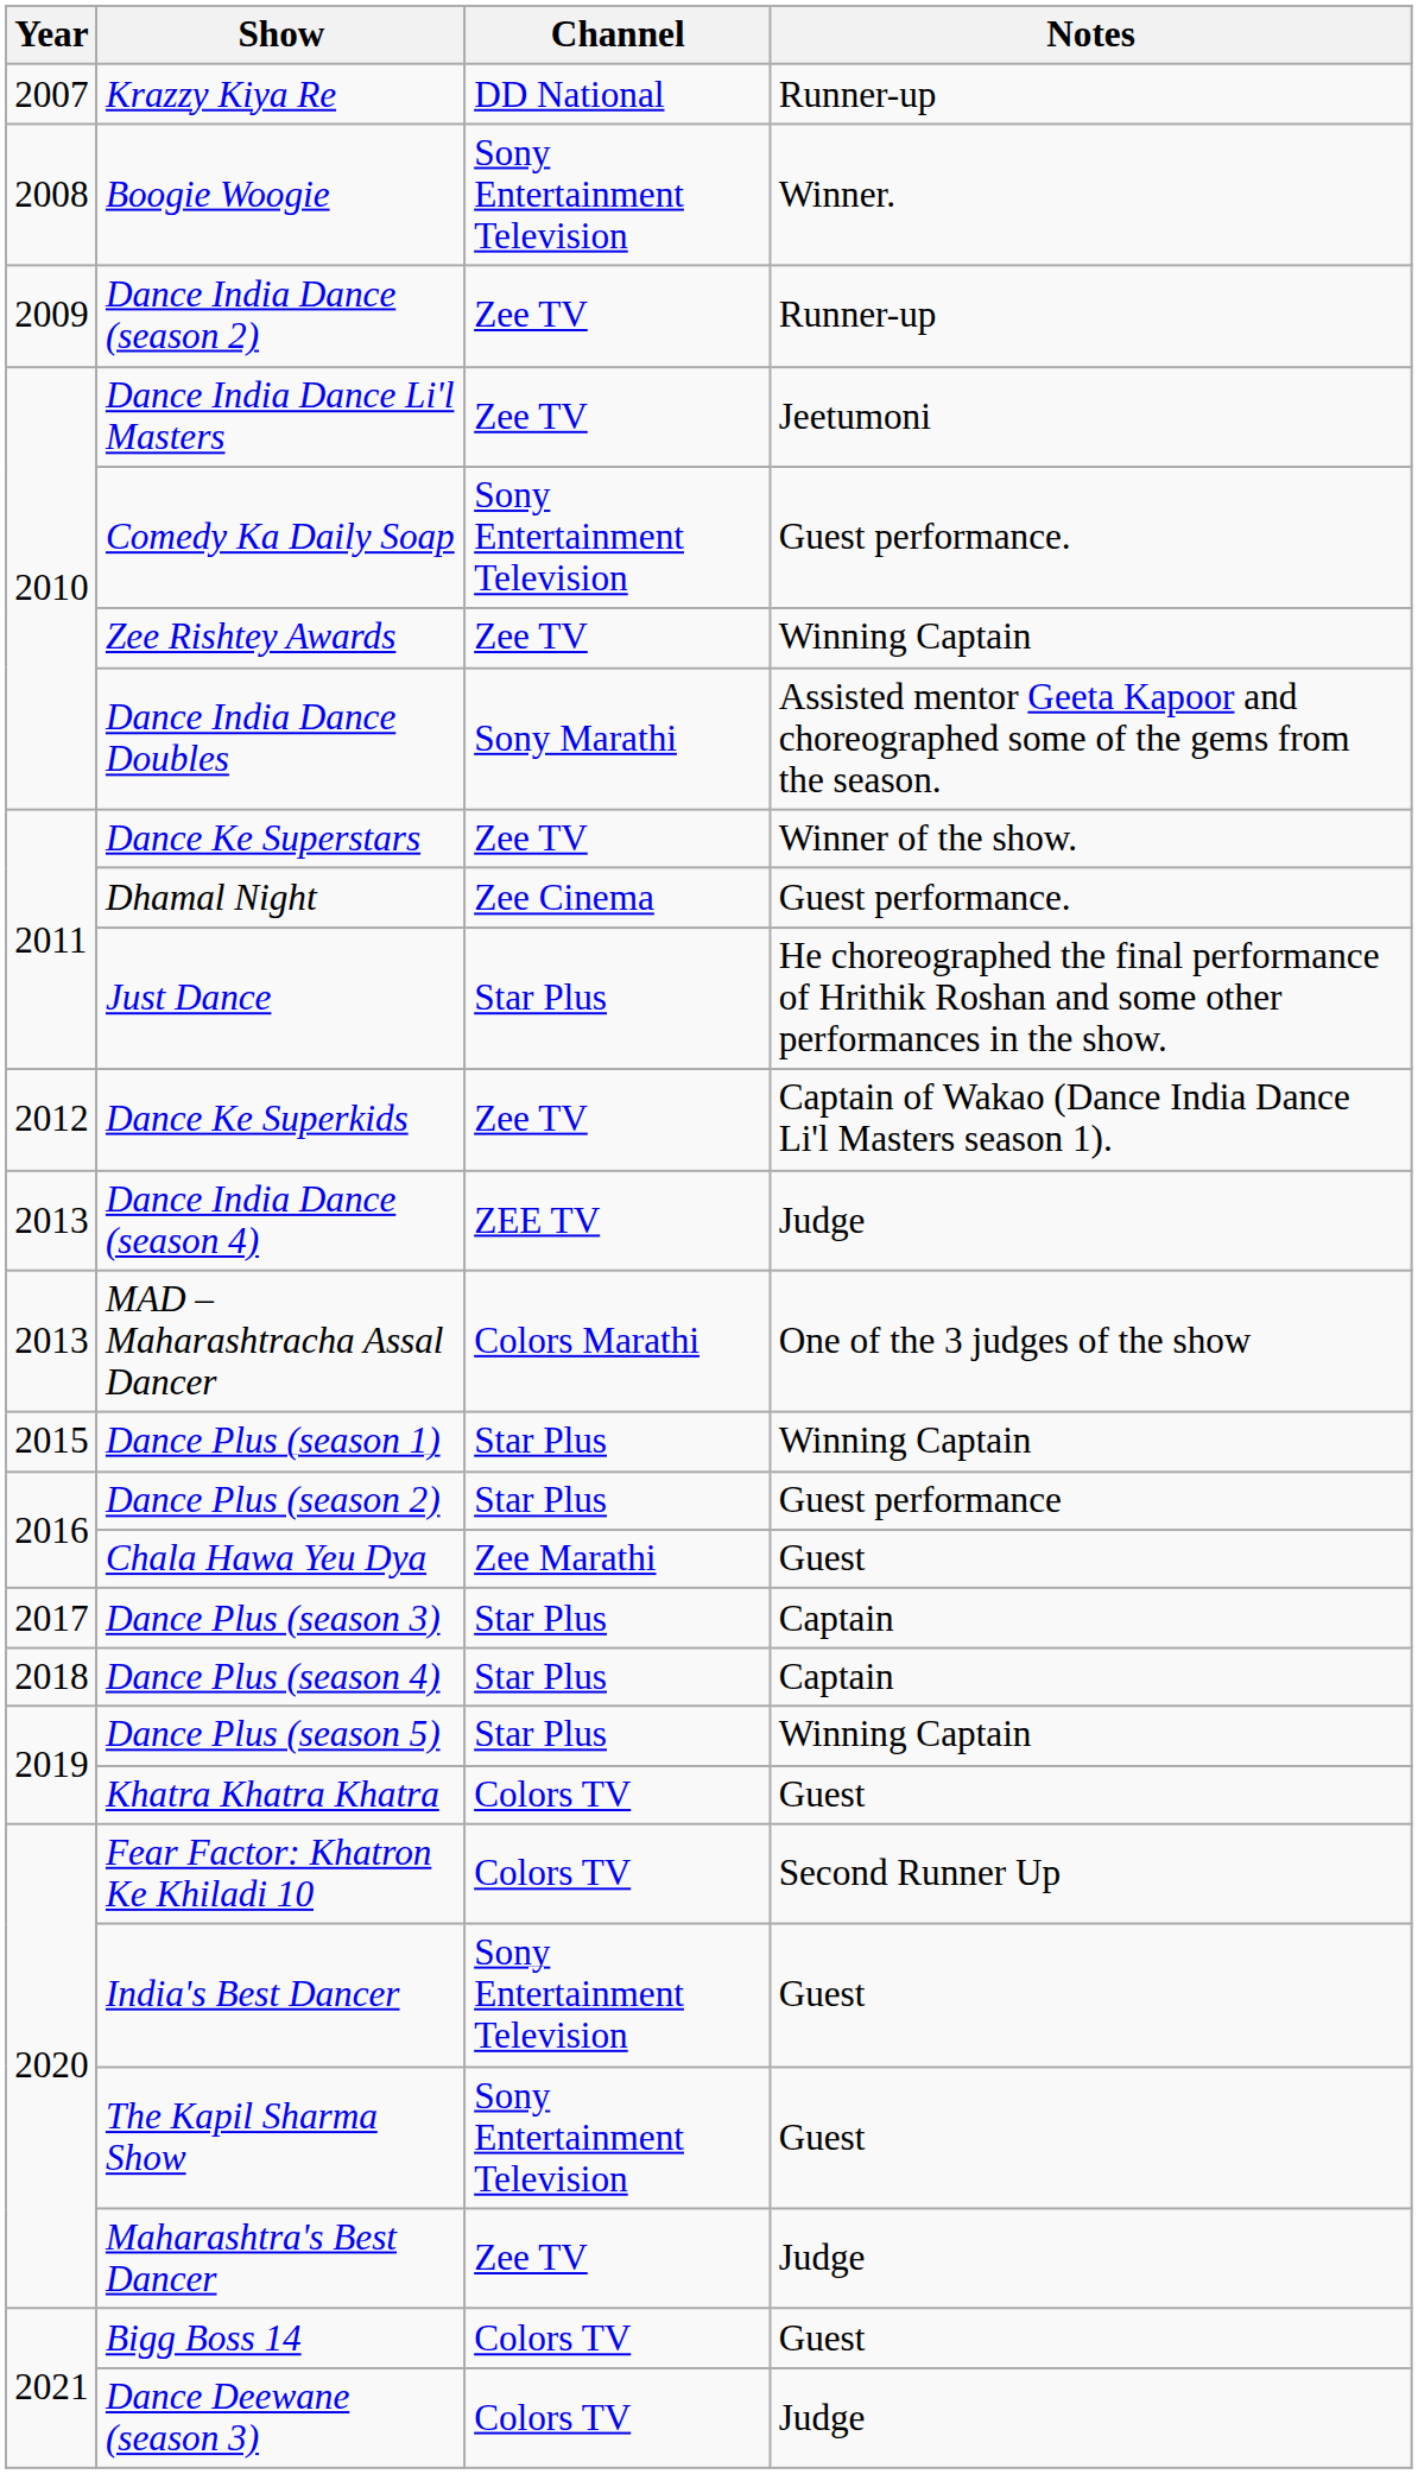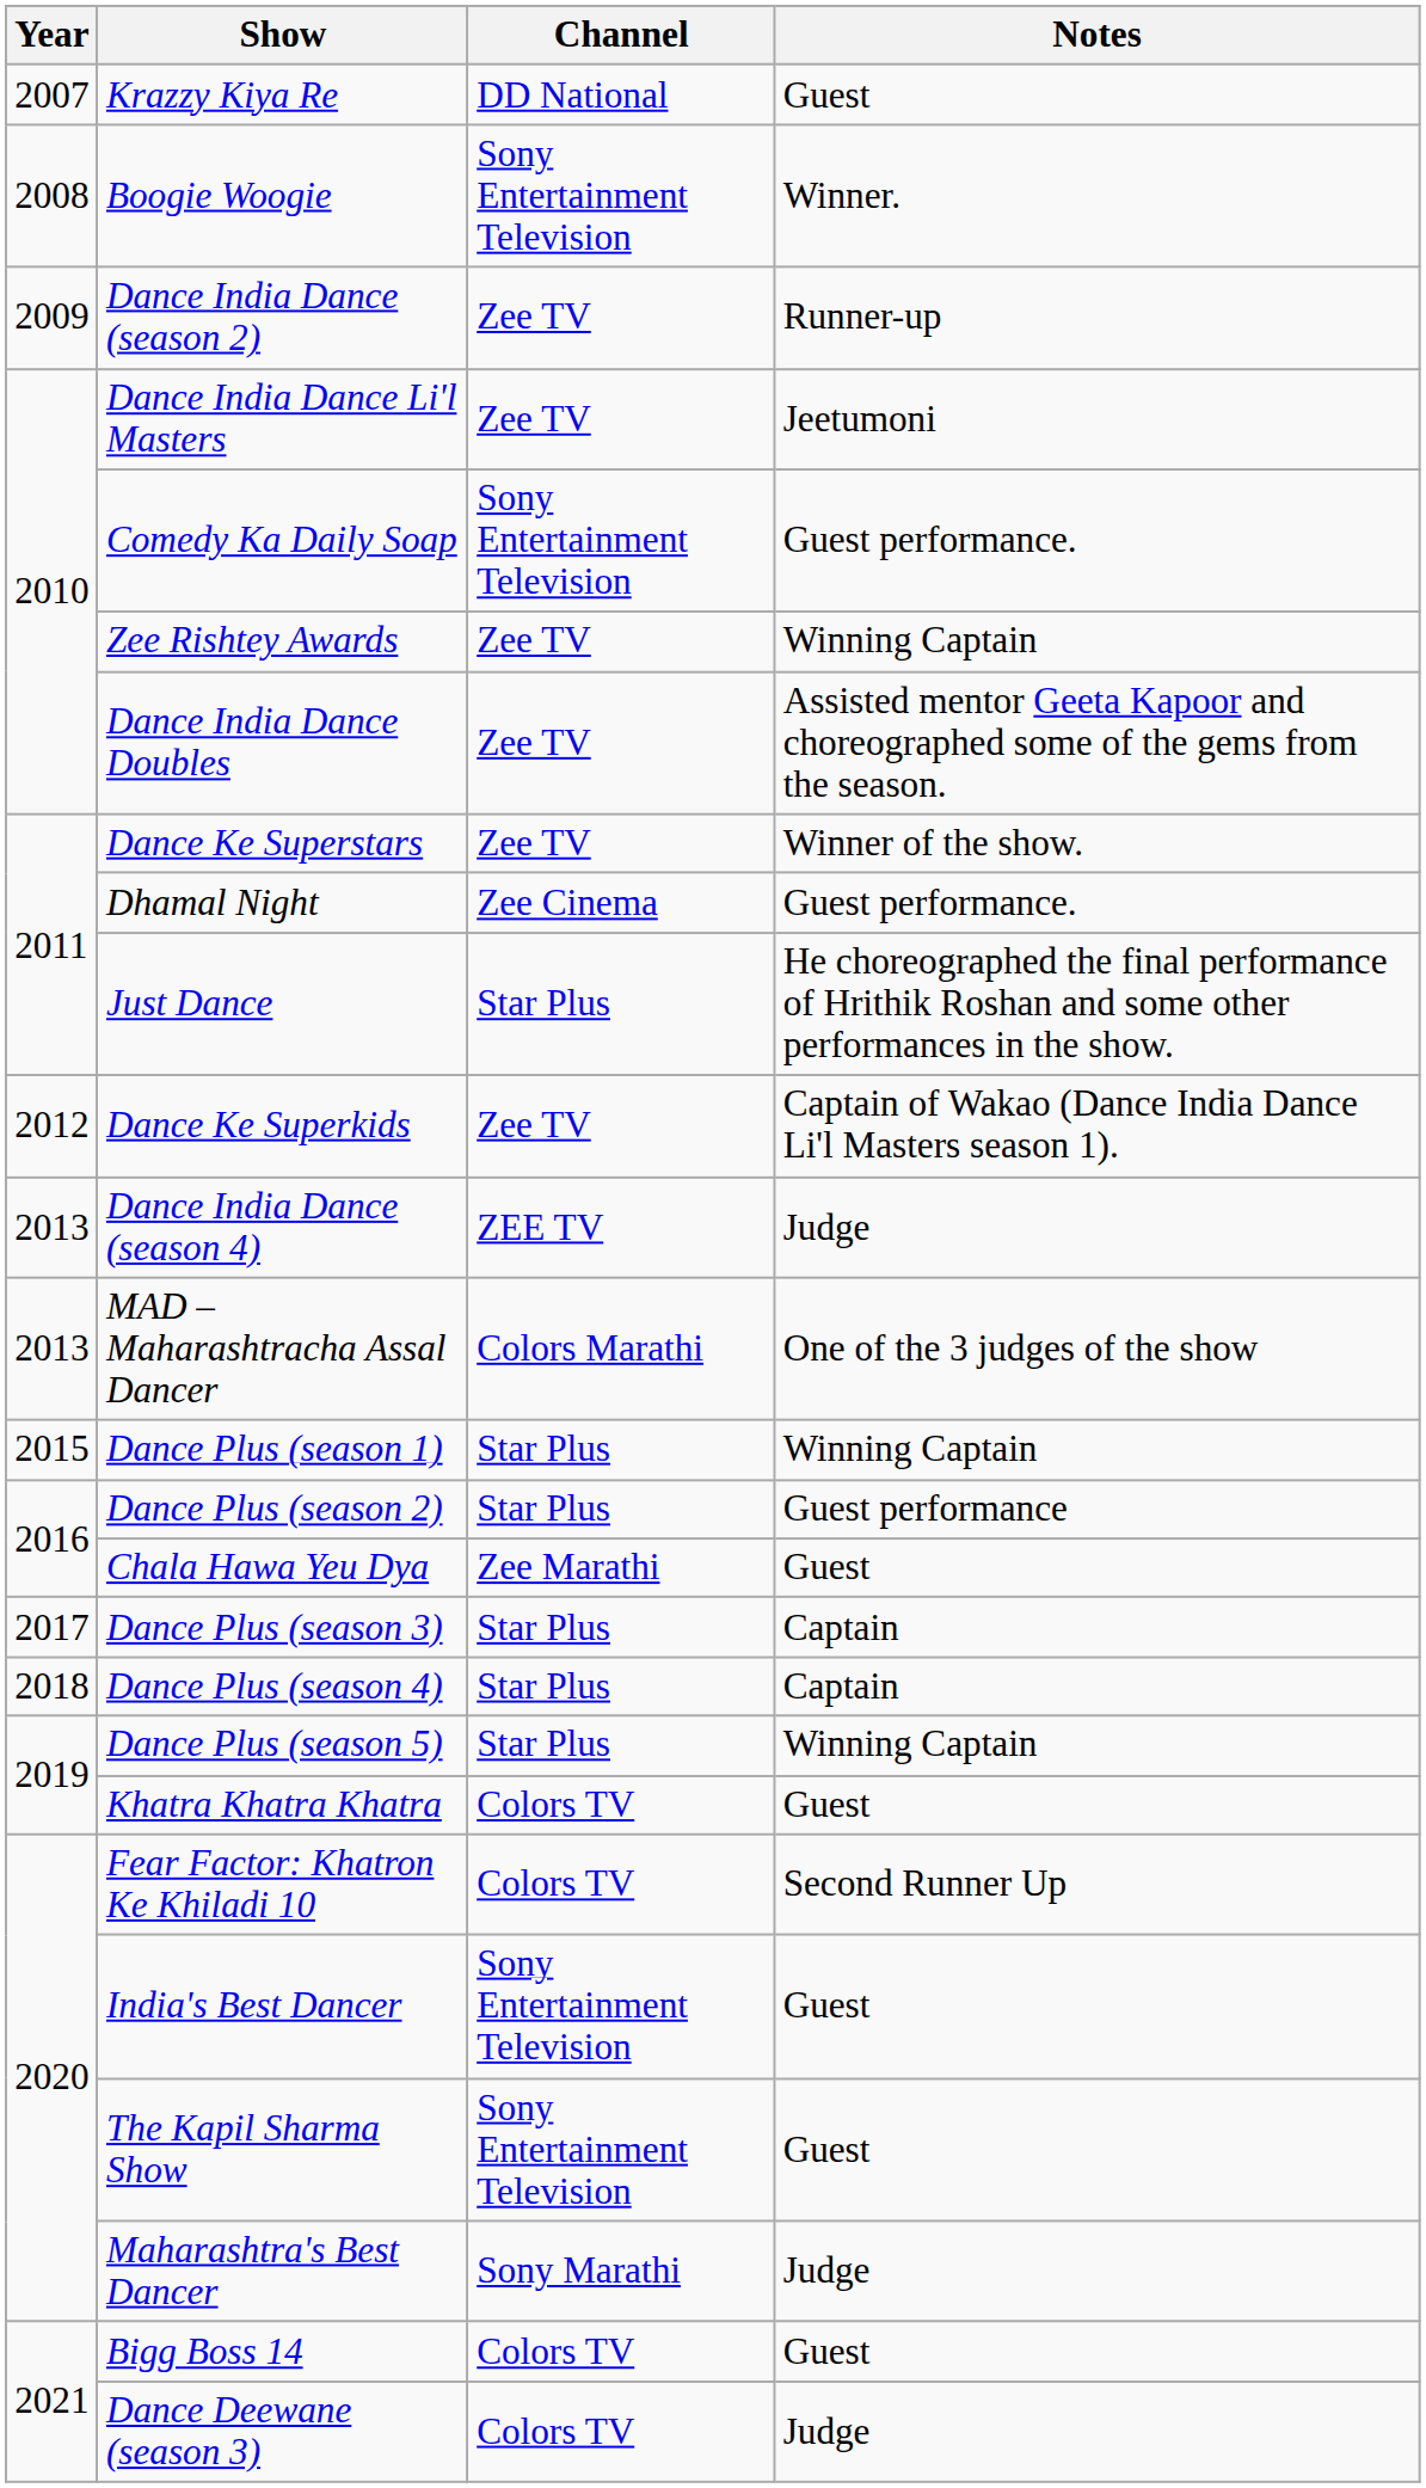Krazzy Kiya Re | Notes: Runner-up -> Guest
Dance India Dance Doubles | Channel: Sony Marathi -> Zee TV
Maharashtra's Best Dancer | Channel: Zee TV -> Sony Marathi
